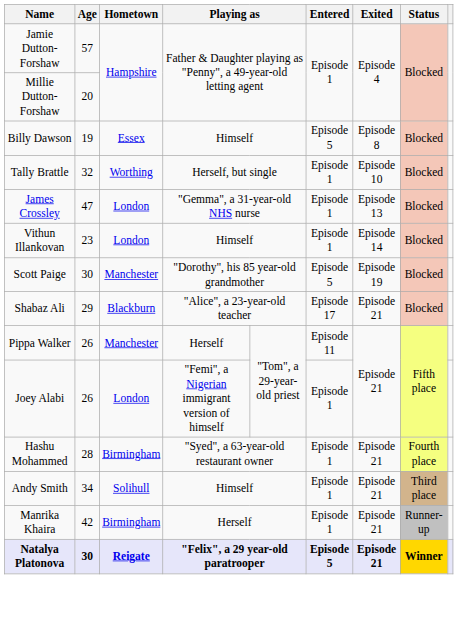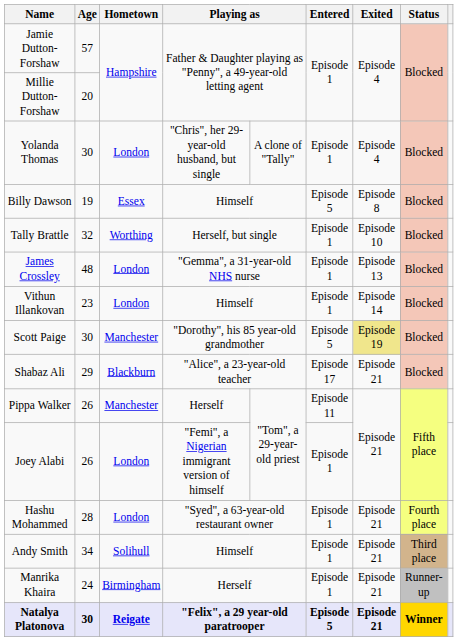+ row: Yolanda Thomas | 30 | London | "Chris", her 29-year-old husband, but single | A clone of "Tally" | Episode 1 | Episode 4 | Blocked
James Crossley | Age: 47 -> 48
Scott Paige | Exited: no background -> khaki background
Hashu Mohammed | Hometown: Birmingham -> London
Manrika Khaira | Age: 42 -> 24
